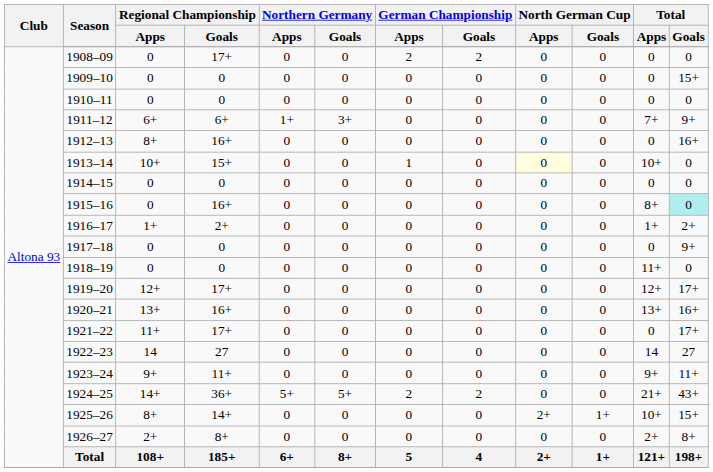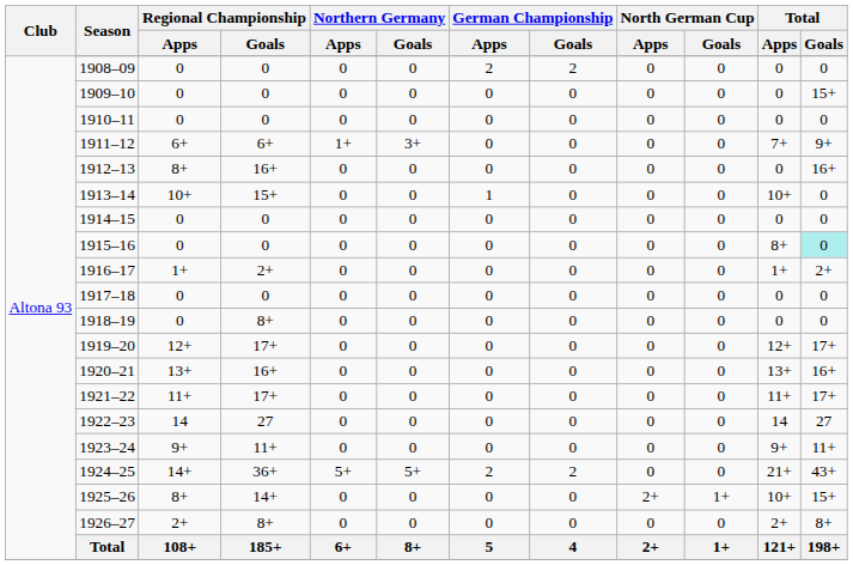1908–09 | Regional Championship / Goals: 17+ -> 0
1913–14 | North German Cup / Apps: lightyellow background -> no background
1915–16 | Regional Championship / Goals: 16+ -> 0
1917–18 | Total / Goals: 9+ -> 0
1918–19 | Regional Championship / Goals: 0 -> 8+
1918–19 | Total / Apps: 11+ -> 0
1921–22 | Total / Apps: 0 -> 11+
